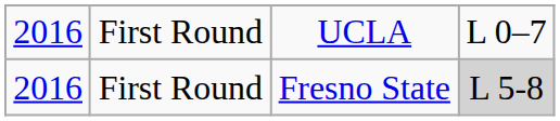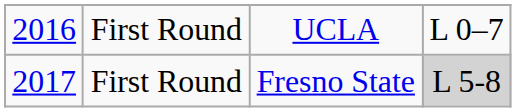First Round / Fresno State | column 1: 2016 -> 2017
